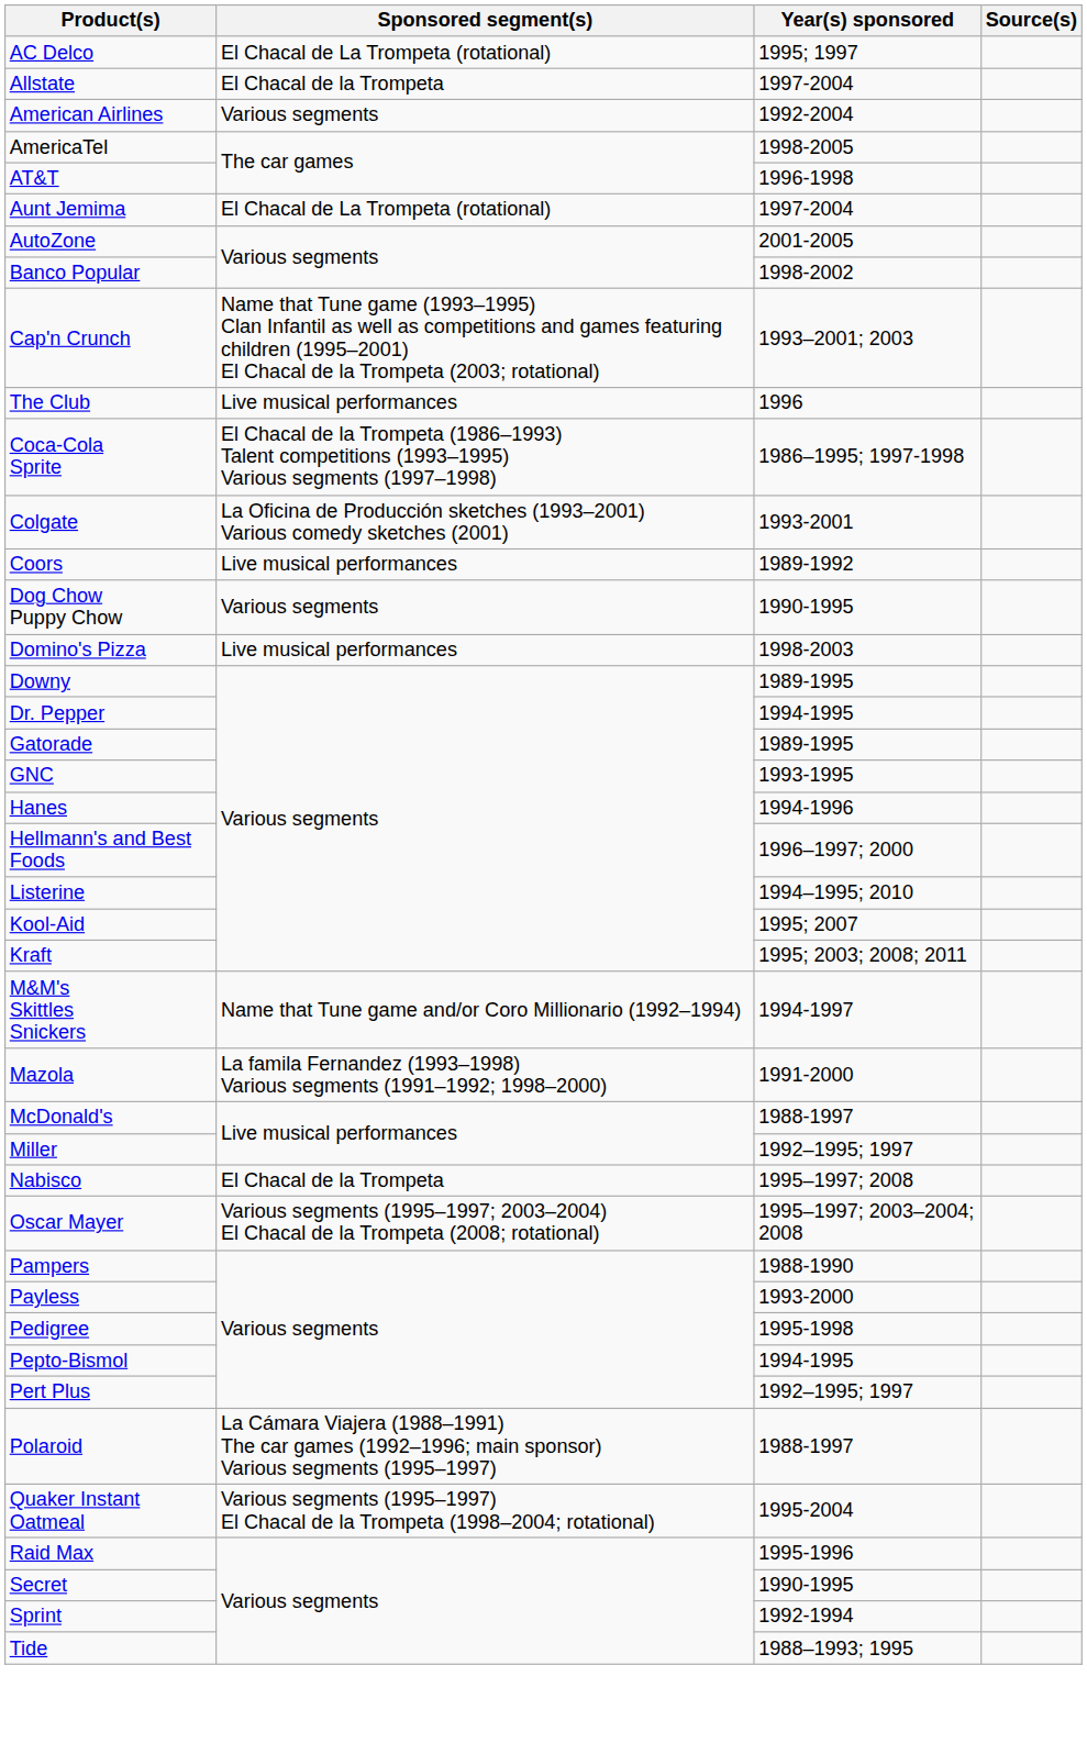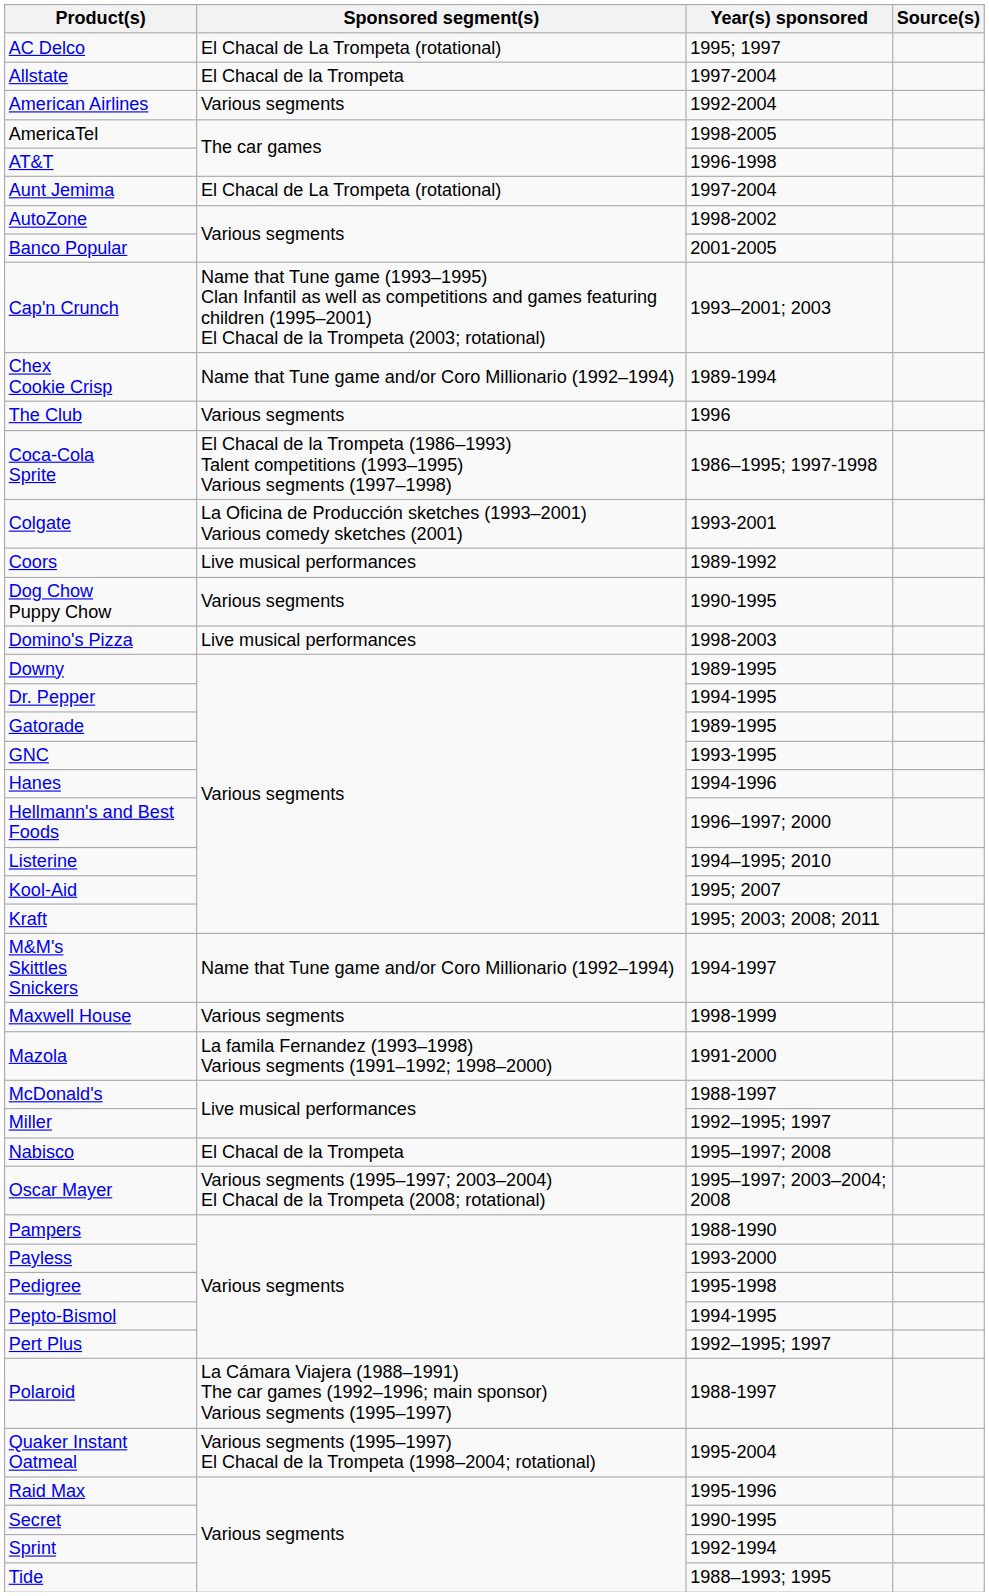AutoZone | Year(s) sponsored: 2001-2005 -> 1998-2002
Banco Popular | Year(s) sponsored: 1998-2002 -> 2001-2005
+ row: Chex Cookie Crisp | Name that Tune game and/or Coro Millionario (1992–1994) | 1989-1994
The Club | Sponsored segment(s): Live musical performances -> Various segments
+ row: Maxwell House | Various segments | 1998-1999
